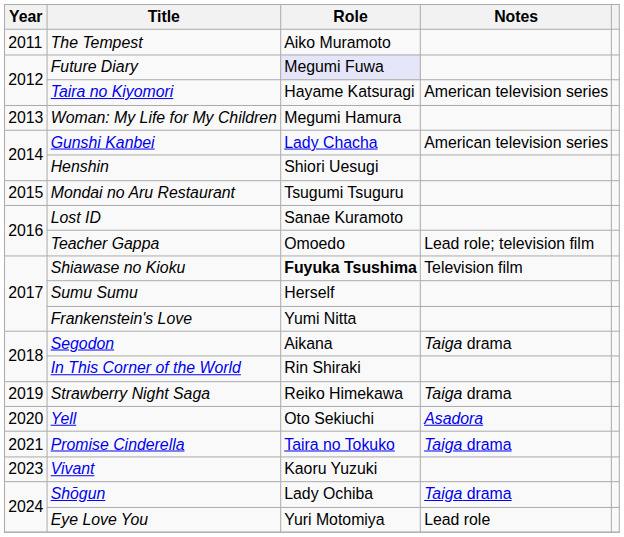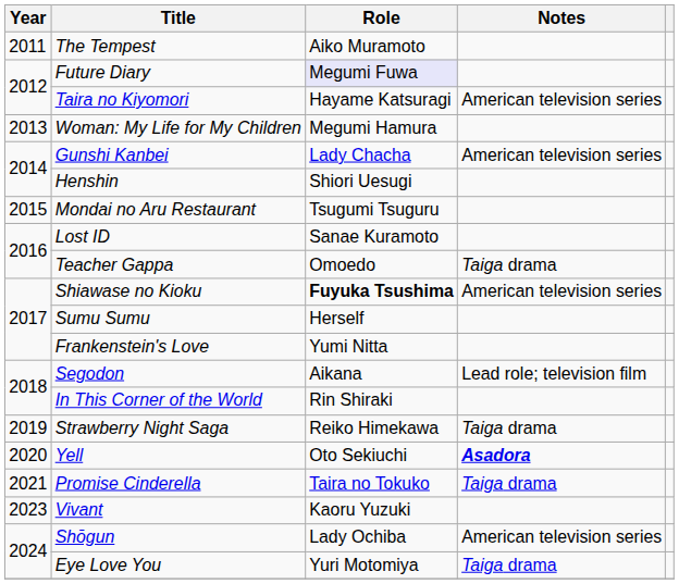Teacher Gappa | Notes: Lead role; television film -> Taiga drama
Shiawase no Kioku | Notes: Television film -> American television series
Segodon | Notes: Taiga drama -> Lead role; television film
Yell | Notes: normal -> bold
Shōgun | Notes: Taiga drama -> American television series
Eye Love You | Notes: Lead role -> Taiga drama
